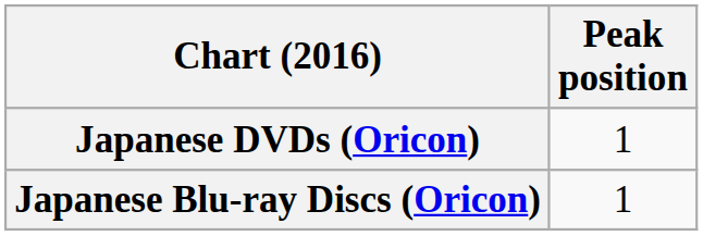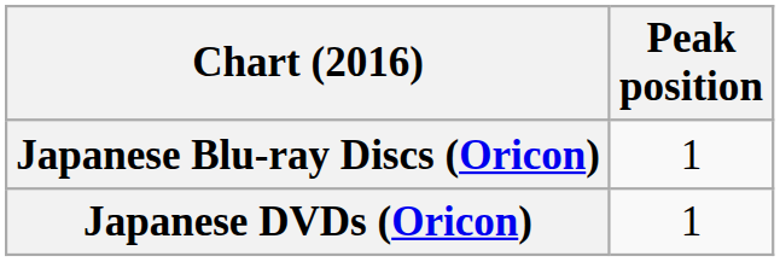rows swapped: Japanese DVDs (Oricon) <-> Japanese Blu-ray Discs (Oricon)
